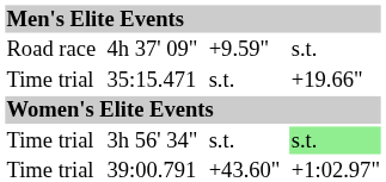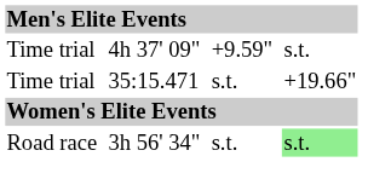4h 37' 09" | column 1: Road race -> Time trial
3h 56' 34" | column 1: Time trial -> Road race
- row: Time trial | 39:00.791 | +43.60" | +1:02.97"
